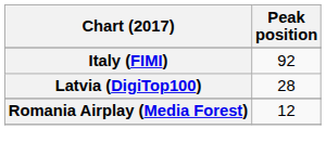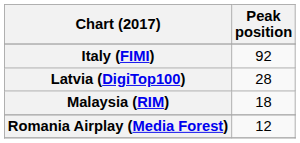+ row: Malaysia (RIM) | 18
